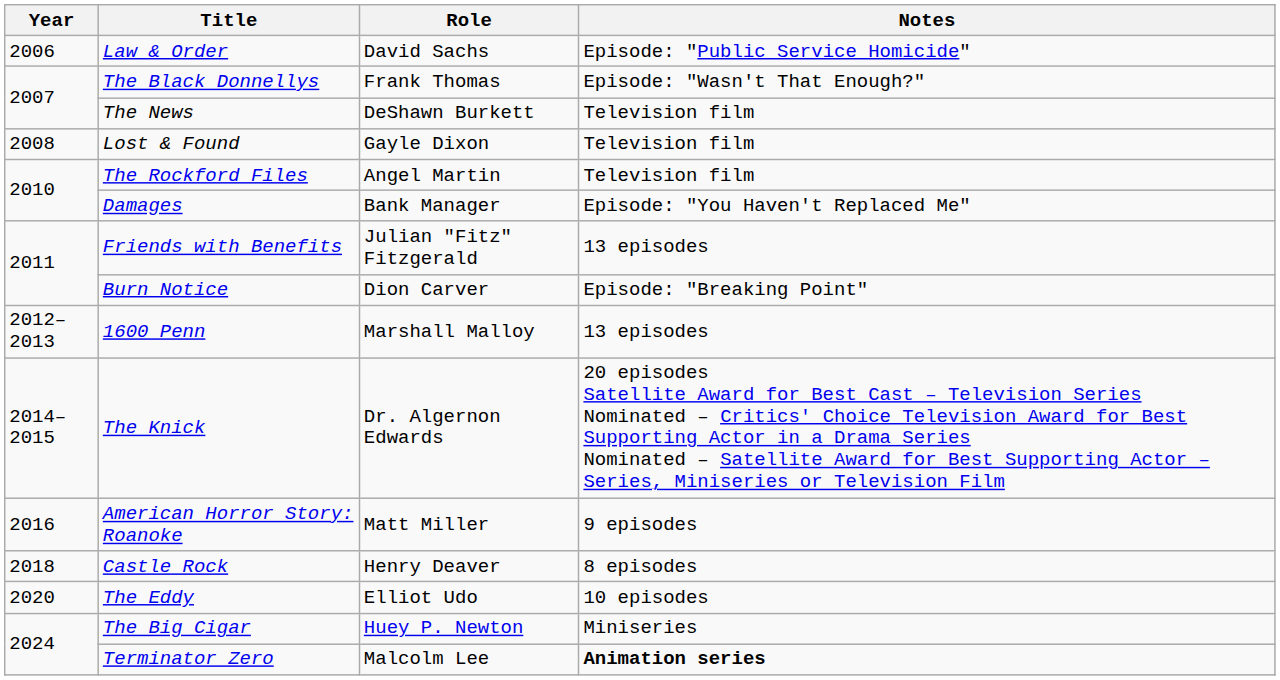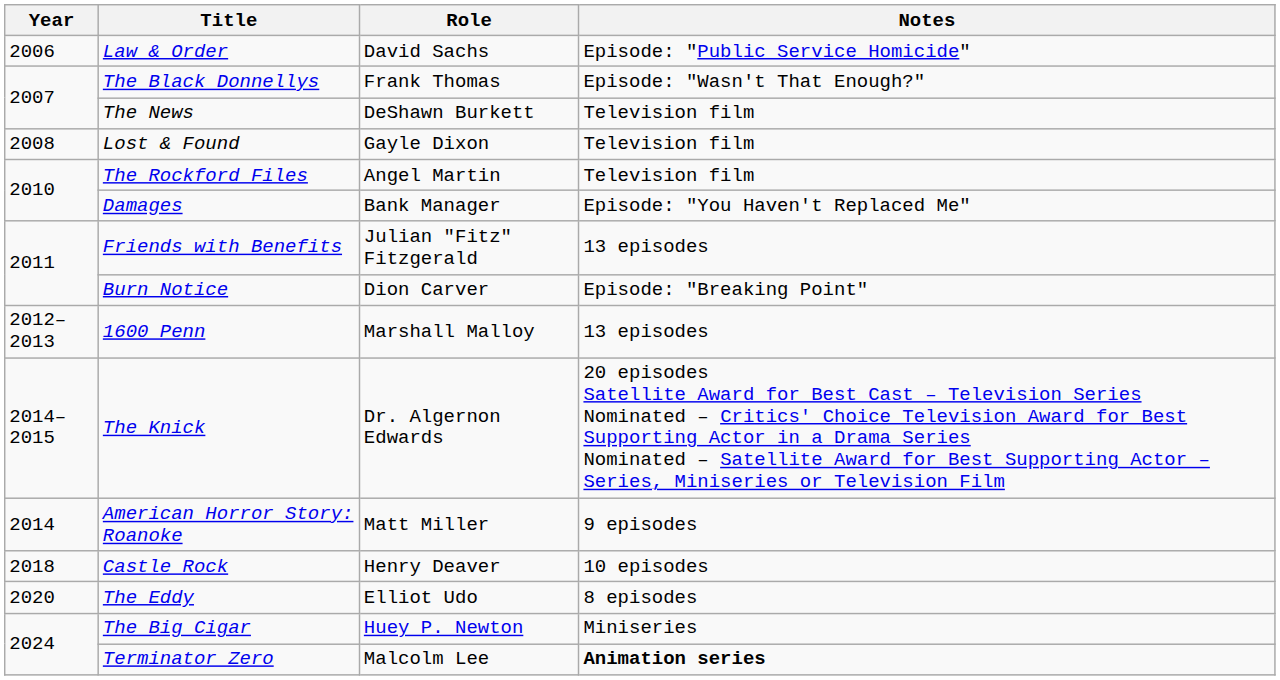American Horror Story: Roanoke | Year: 2016 -> 2014
Castle Rock | Notes: 8 episodes -> 10 episodes
The Eddy | Notes: 10 episodes -> 8 episodes
